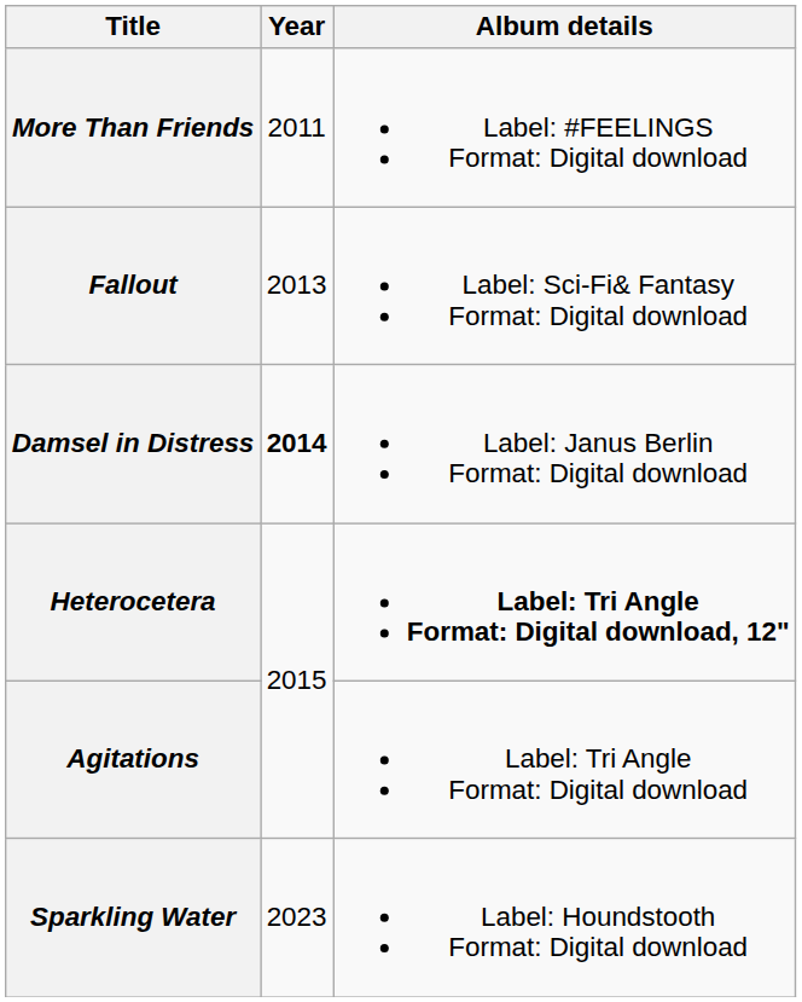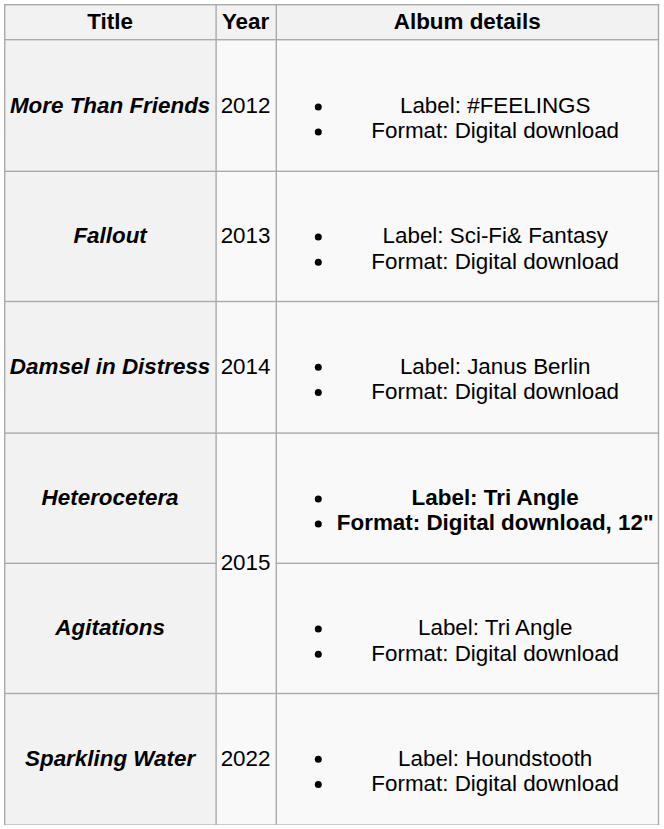More Than Friends | Year: 2011 -> 2012
Damsel in Distress | Year: bold -> normal
Sparkling Water | Year: 2023 -> 2022
